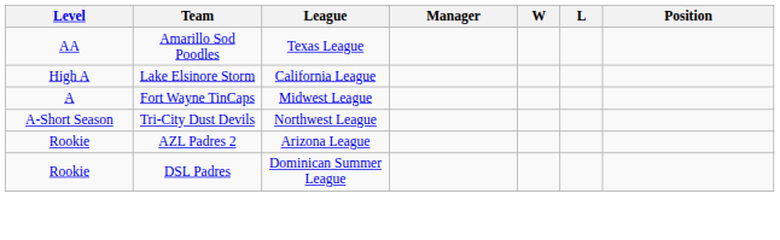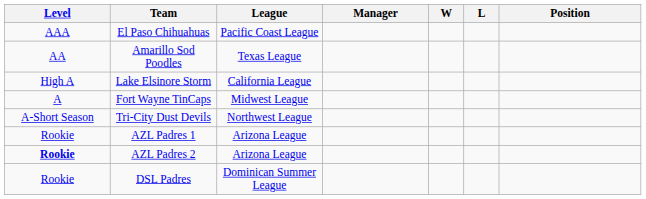+ row: AAA | El Paso Chihuahuas | Pacific Coast League
+ row: Rookie | AZL Padres 1 | Arizona League
AZL Padres 2 | Level: normal -> bold
